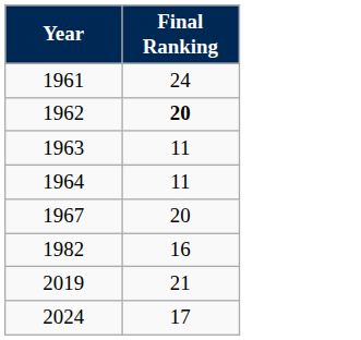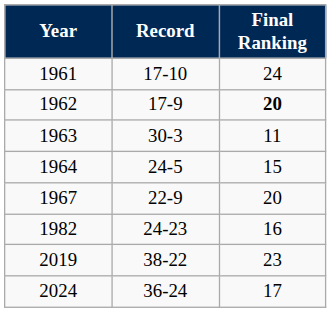+ column: Record | 17-10 | 17-9 | 30-3 | 24-5 | 22-9 | 24-23 | 38-22 | 36-24
1964 | Final Ranking: 11 -> 15
2019 | Final Ranking: 21 -> 23
